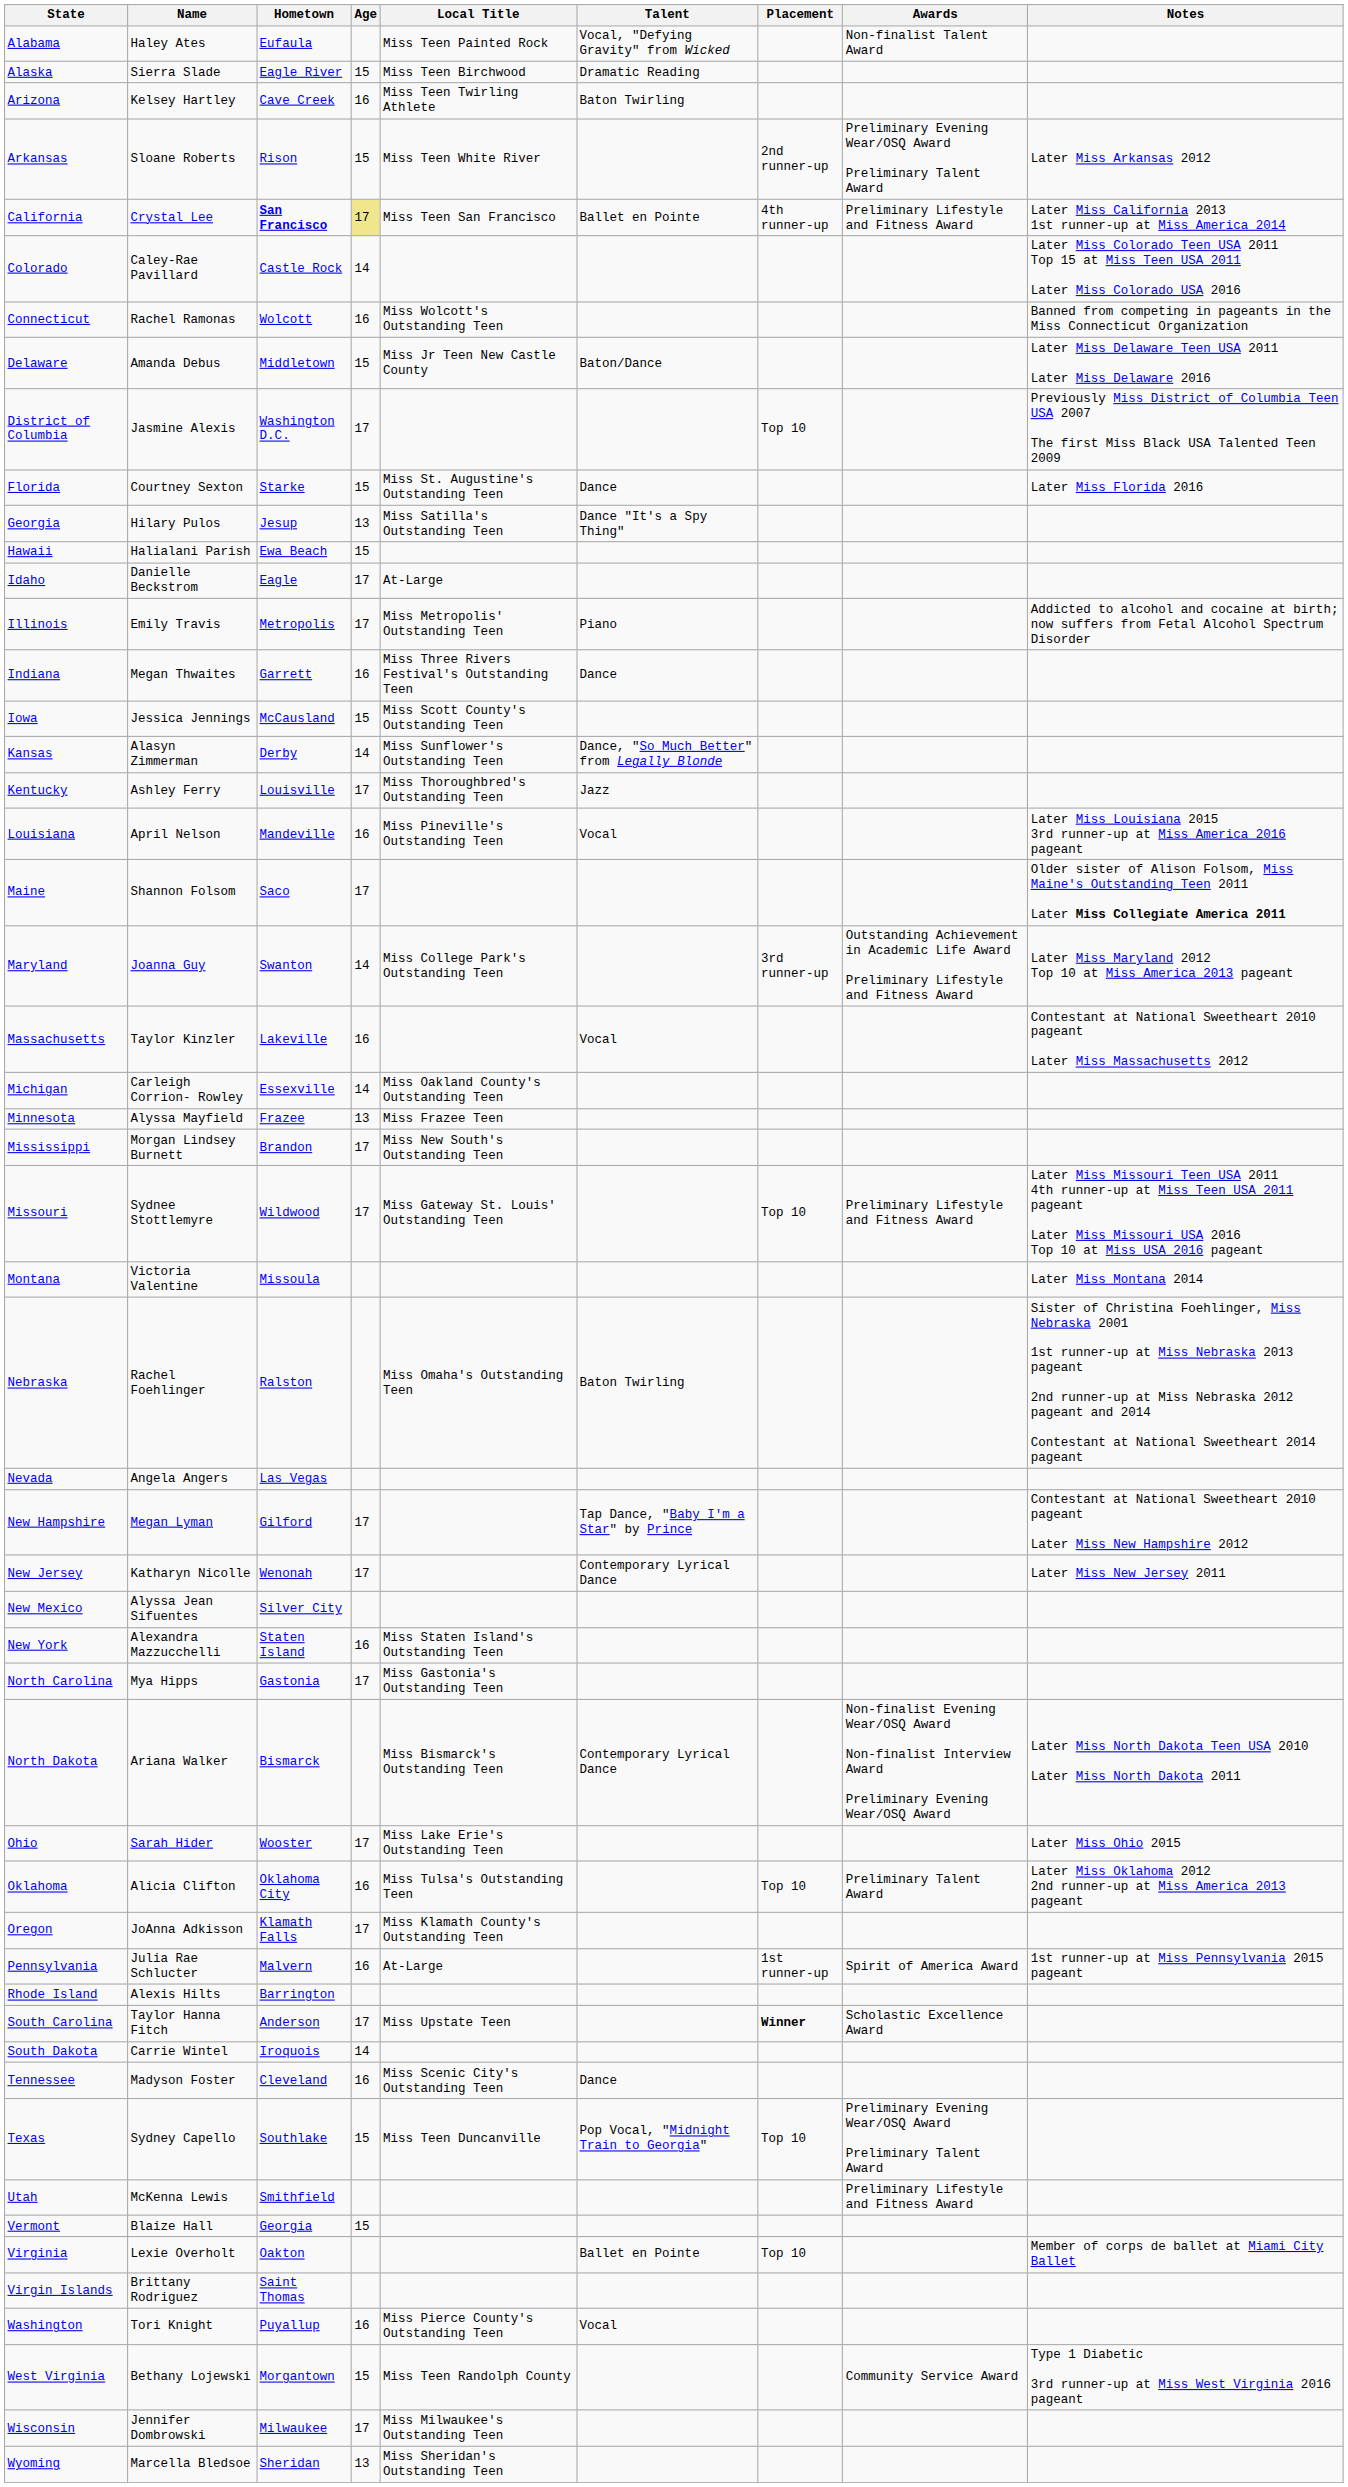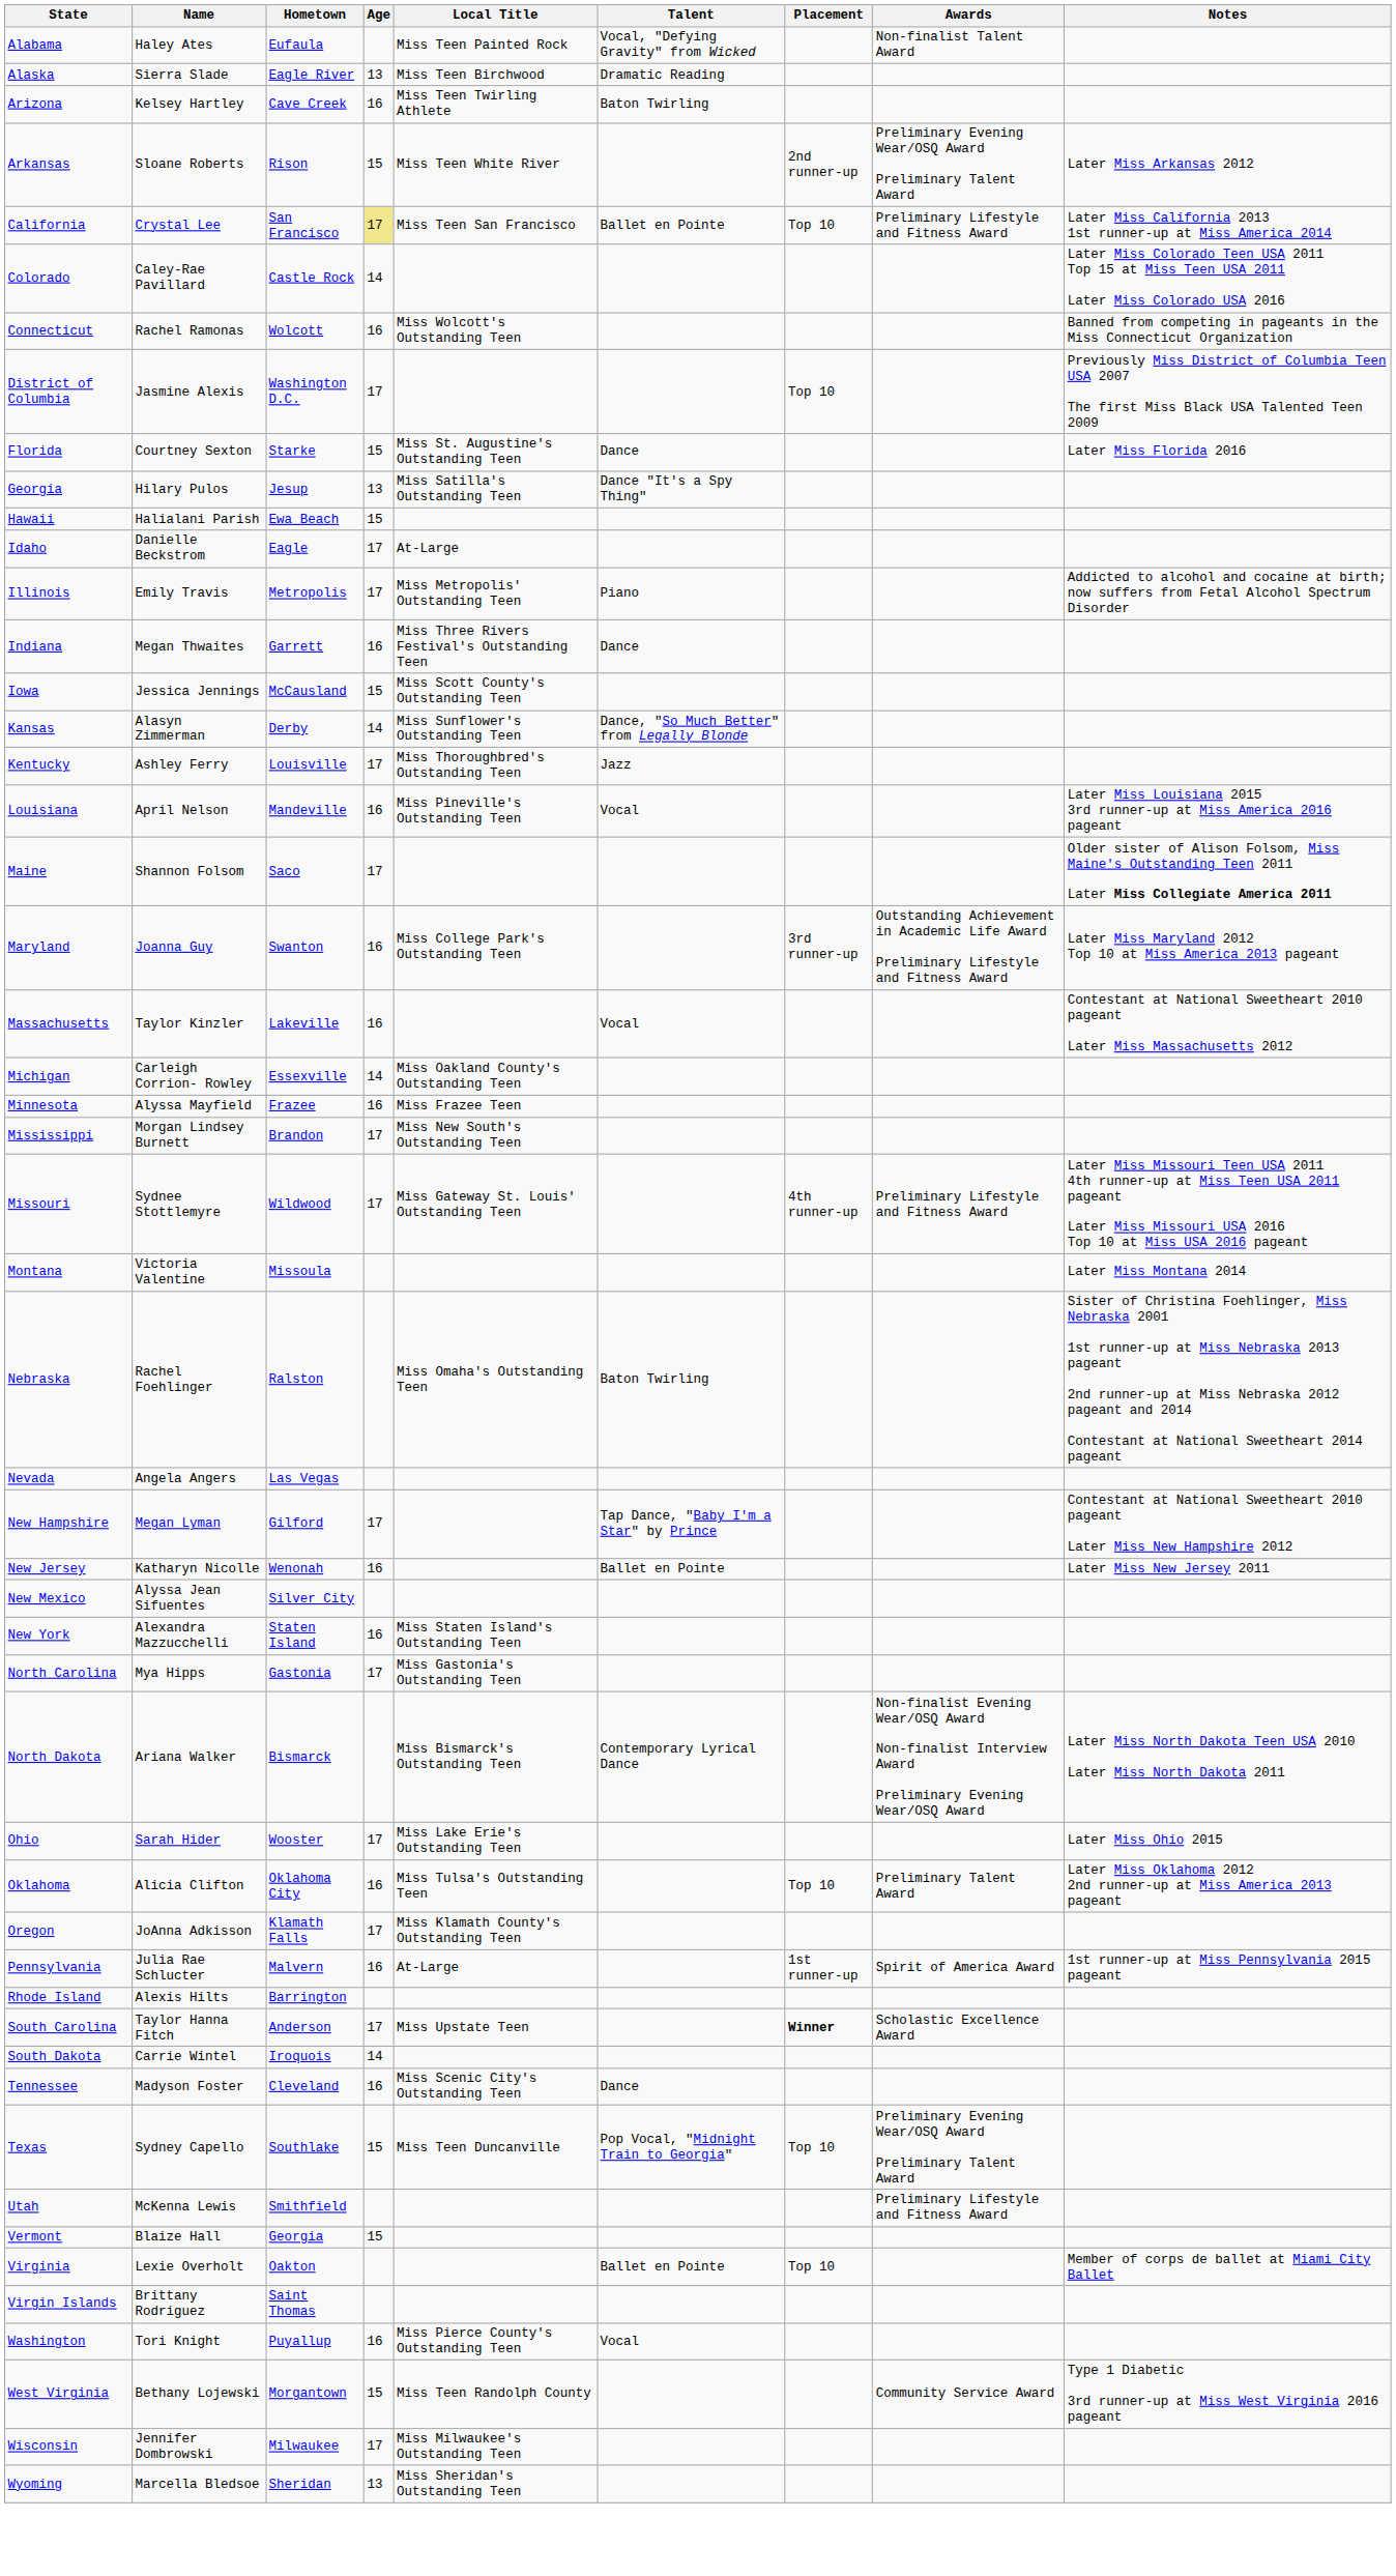Alaska | Age: 15 -> 13
California | Hometown: bold -> normal
California | Placement: 4th runner-up -> Top 10
- row: Delaware | Amanda Debus | Middletown | 15 | Miss Jr Teen New Castle County | Baton/Dance | Later Miss Delaware Teen USA 2011 Later Miss Delaware 2016
Maryland | Age: 14 -> 16
Minnesota | Age: 13 -> 16
Missouri | Placement: Top 10 -> 4th runner-up
New Jersey | Age: 17 -> 16
New Jersey | Talent: Contemporary Lyrical Dance -> Ballet en Pointe
